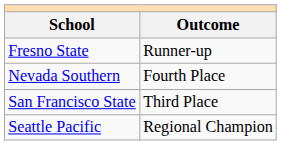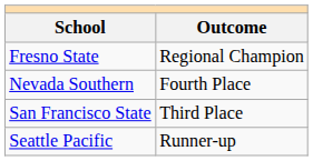Fresno State | Outcome: Runner-up -> Regional Champion
Seattle Pacific | Outcome: Regional Champion -> Runner-up
